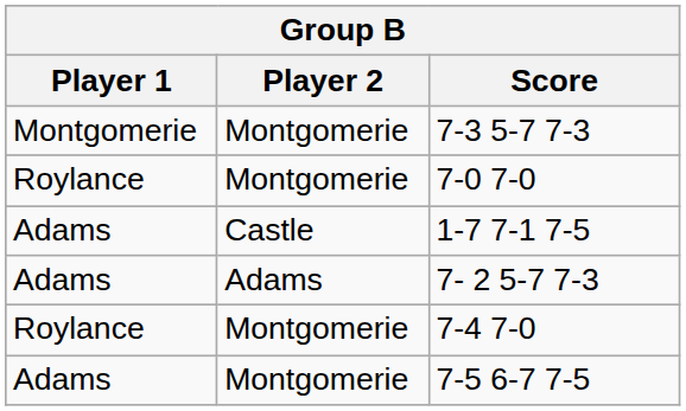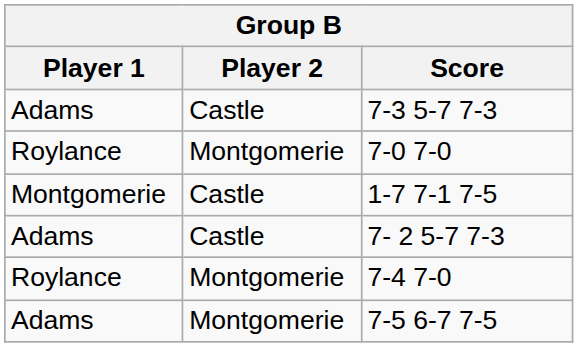7-3 5-7 7-3 | Player 1: Montgomerie -> Adams
7-3 5-7 7-3 | Player 2: Montgomerie -> Castle
1-7 7-1 7-5 | Player 1: Adams -> Montgomerie
7- 2 5-7 7-3 | Player 2: Adams -> Castle
